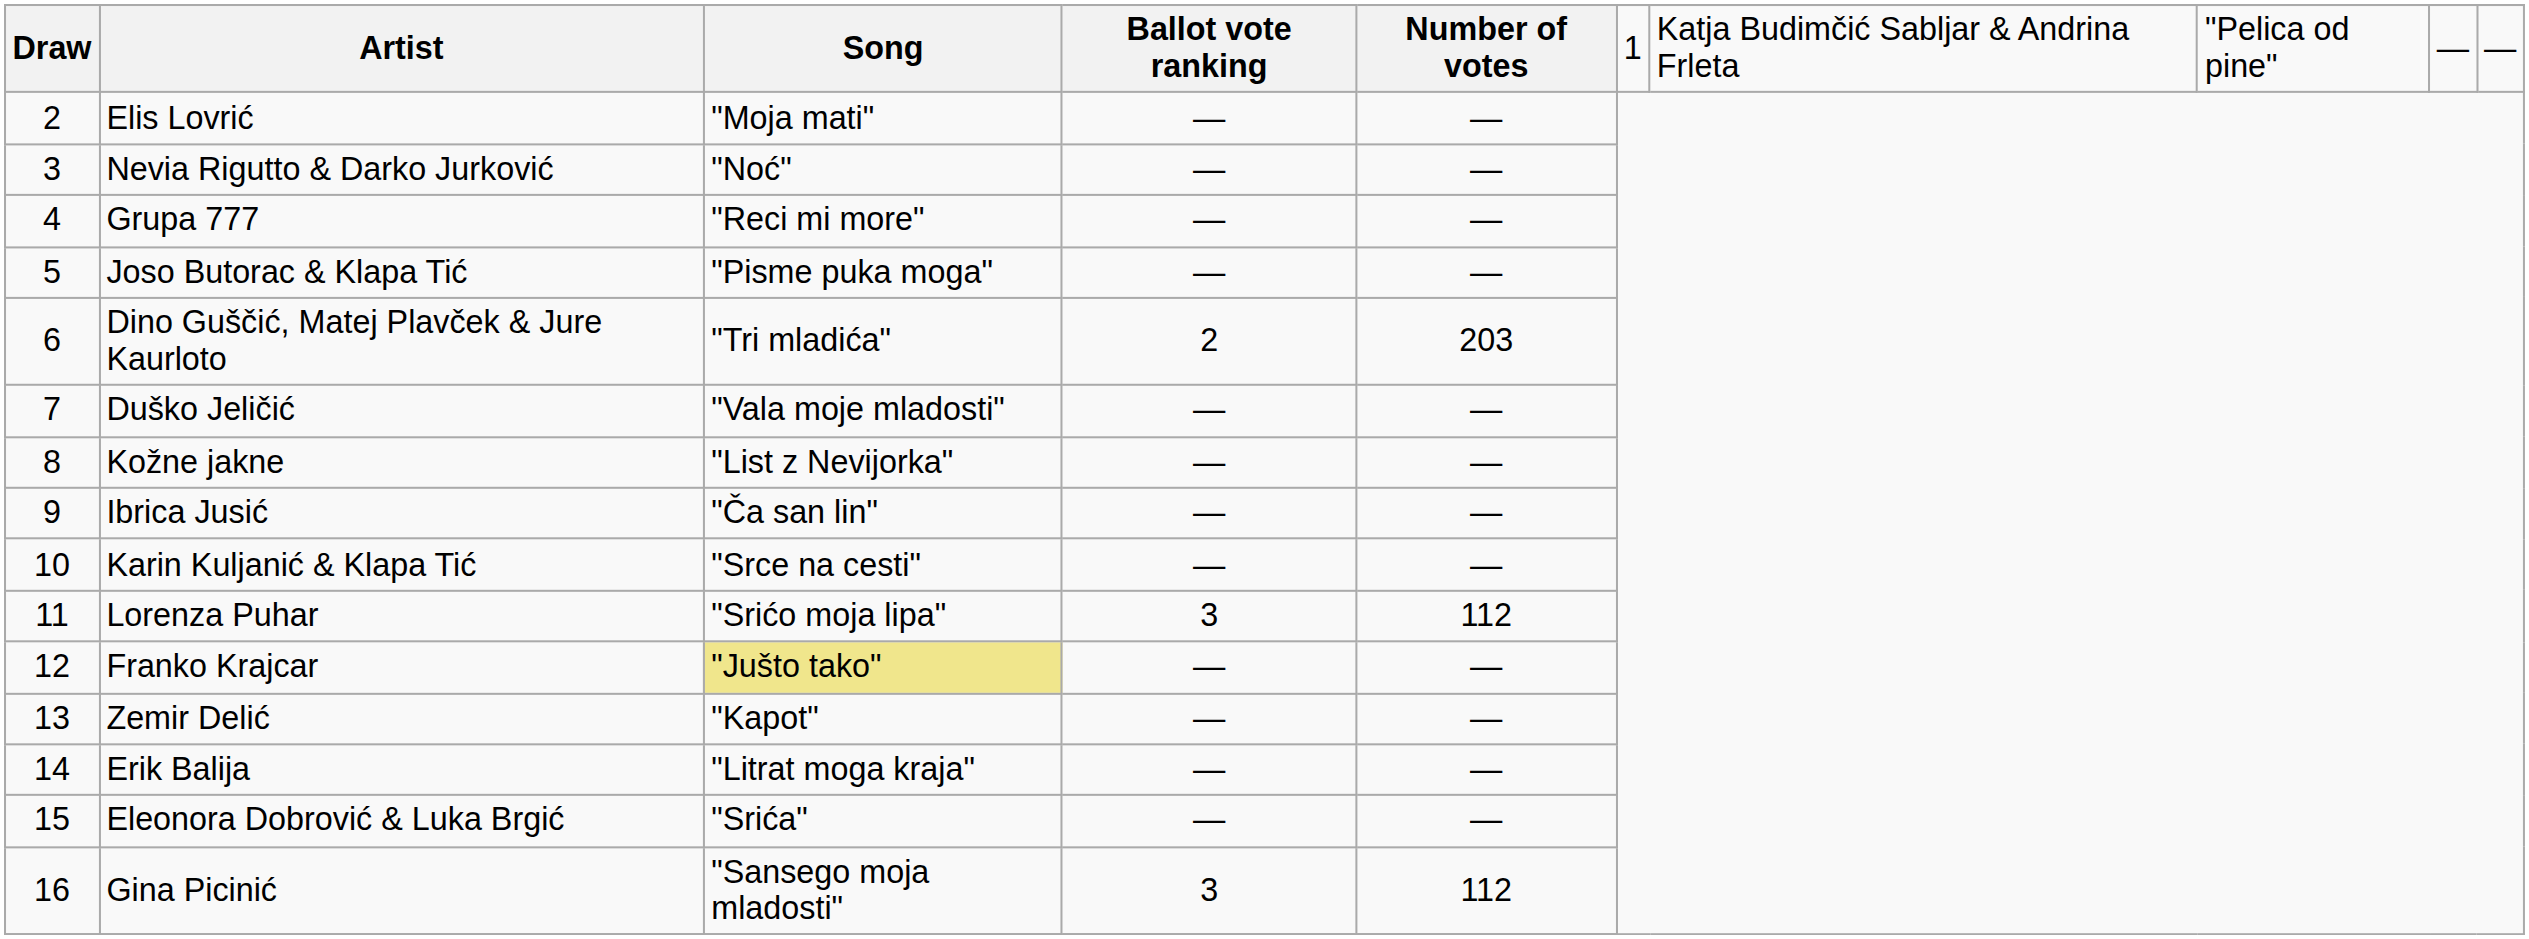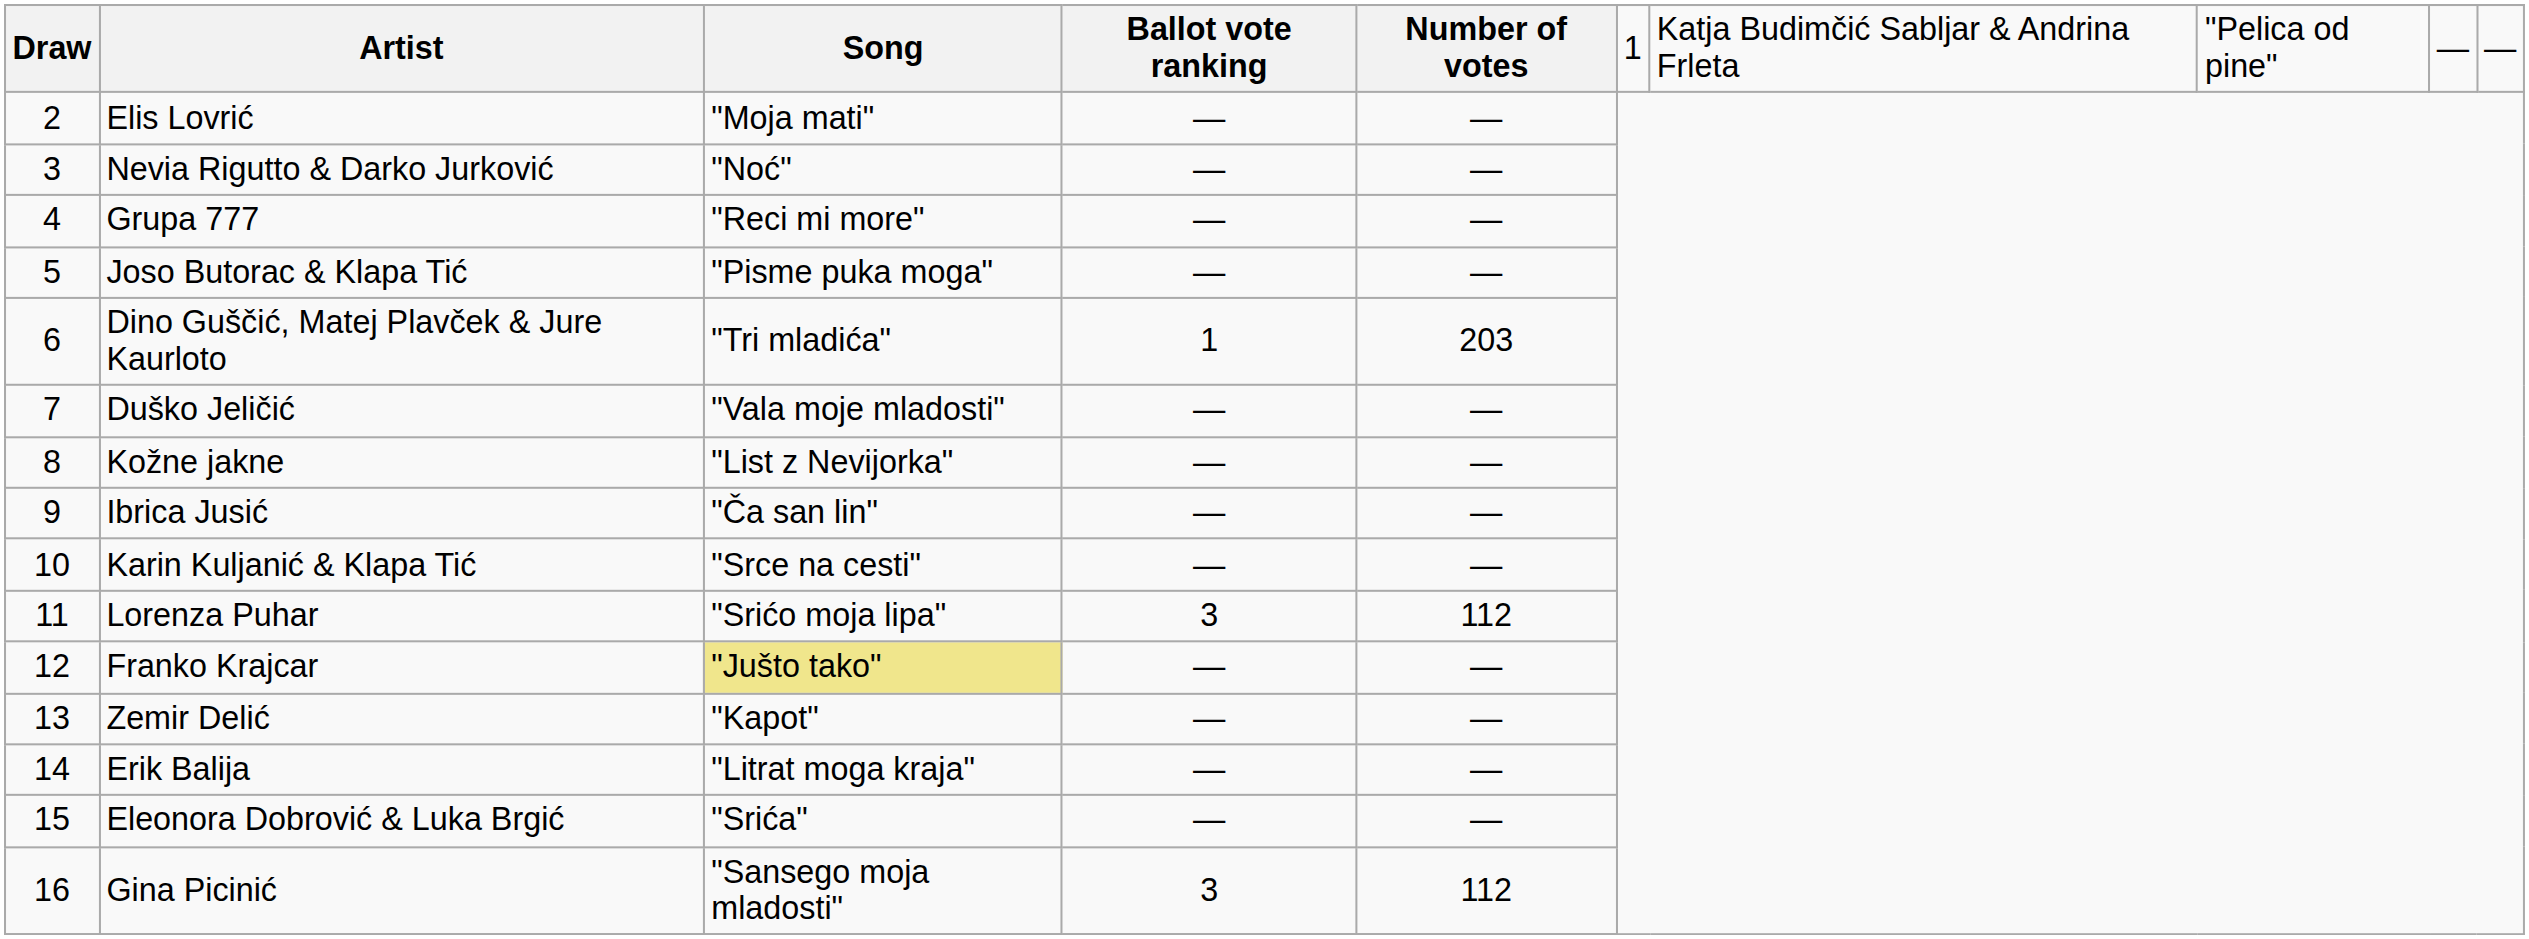Dino Guščić, Matej Plavček & Jure Kaurloto | Ballot vote ranking: 2 -> 1
